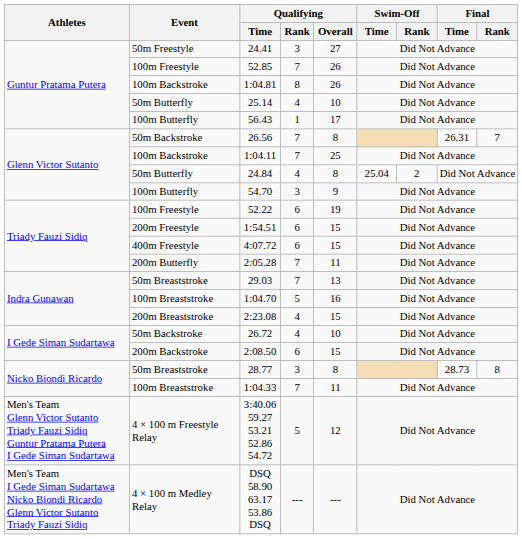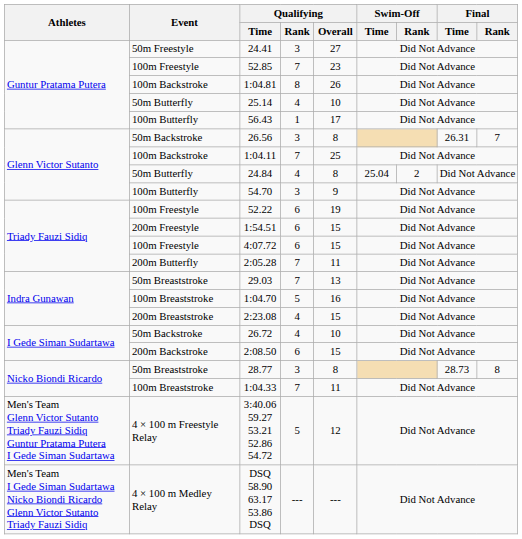52.85 | Qualifying / Overall: 26 -> 23
26.56 | Qualifying / Rank: 7 -> 3
4:07.72 | Event: 400m Freestyle -> 100m Freestyle
